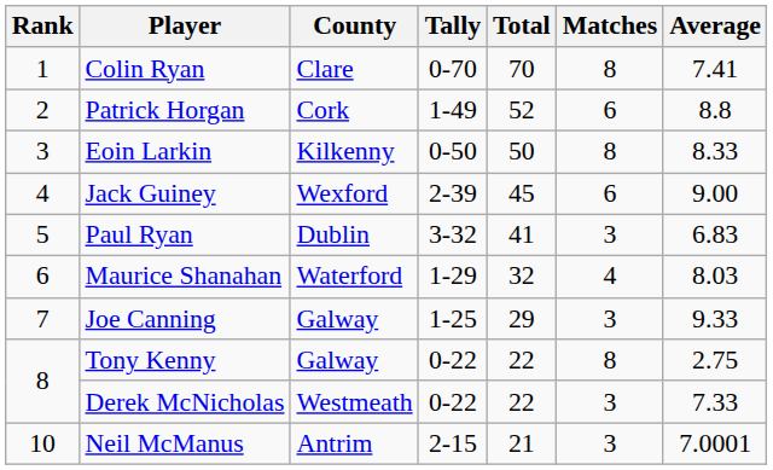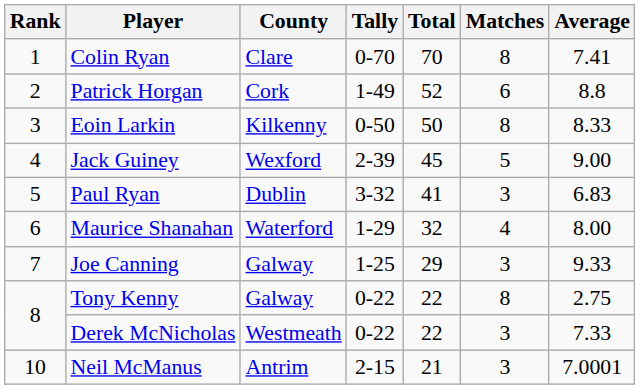Jack Guiney | Matches: 6 -> 5
Maurice Shanahan | Average: 8.03 -> 8.00
